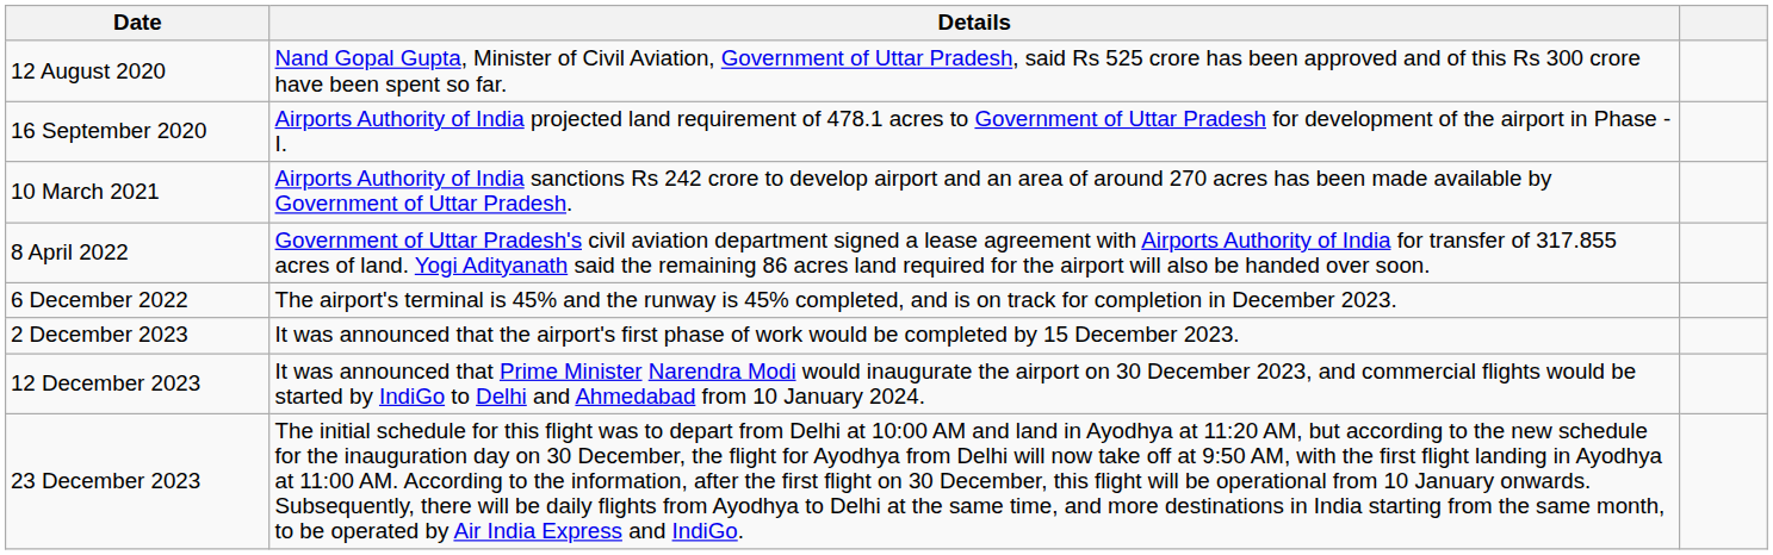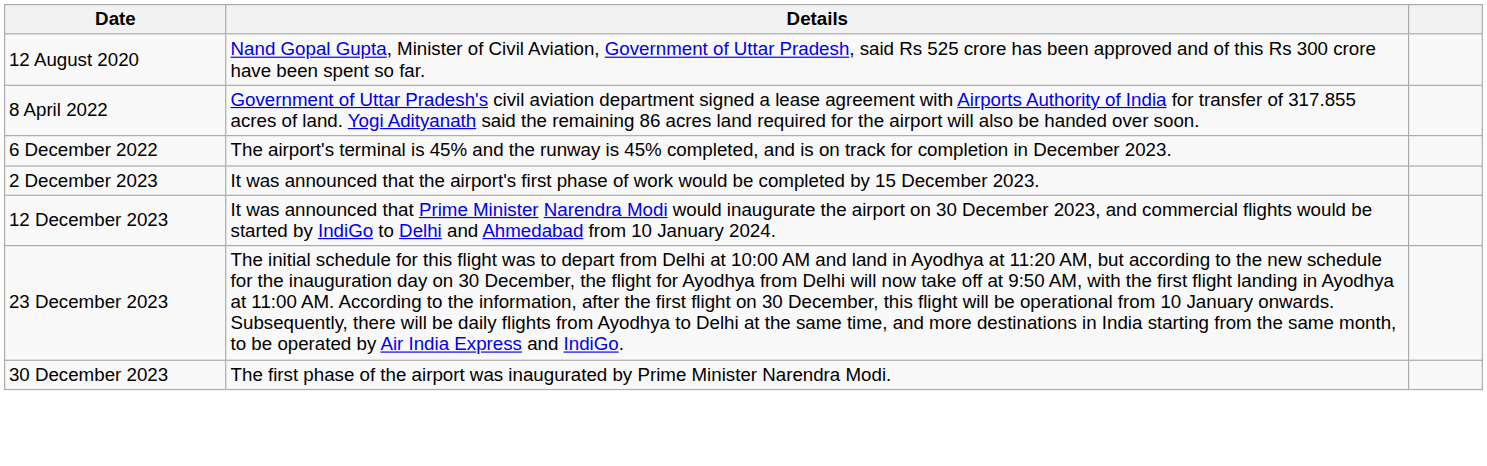- row: 16 September 2020 | Airports Authority of India projected land requirement of 478.1 acres to Government of Uttar Pradesh for development of the airport in Phase - I.
- row: 10 March 2021 | Airports Authority of India sanctions Rs 242 crore to develop airport and an area of around 270 acres has been made available by Government of Uttar Pradesh.
+ row: 30 December 2023 | The first phase of the airport was inaugurated by Prime Minister Narendra Modi.
